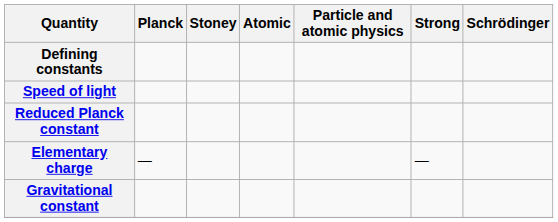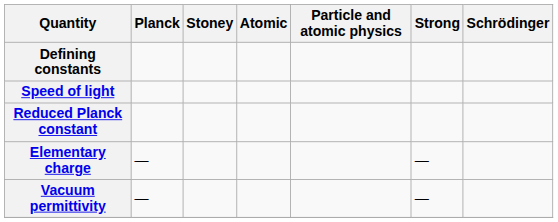+ row: Vacuum permittivity | — | —
- row: Gravitational constant
